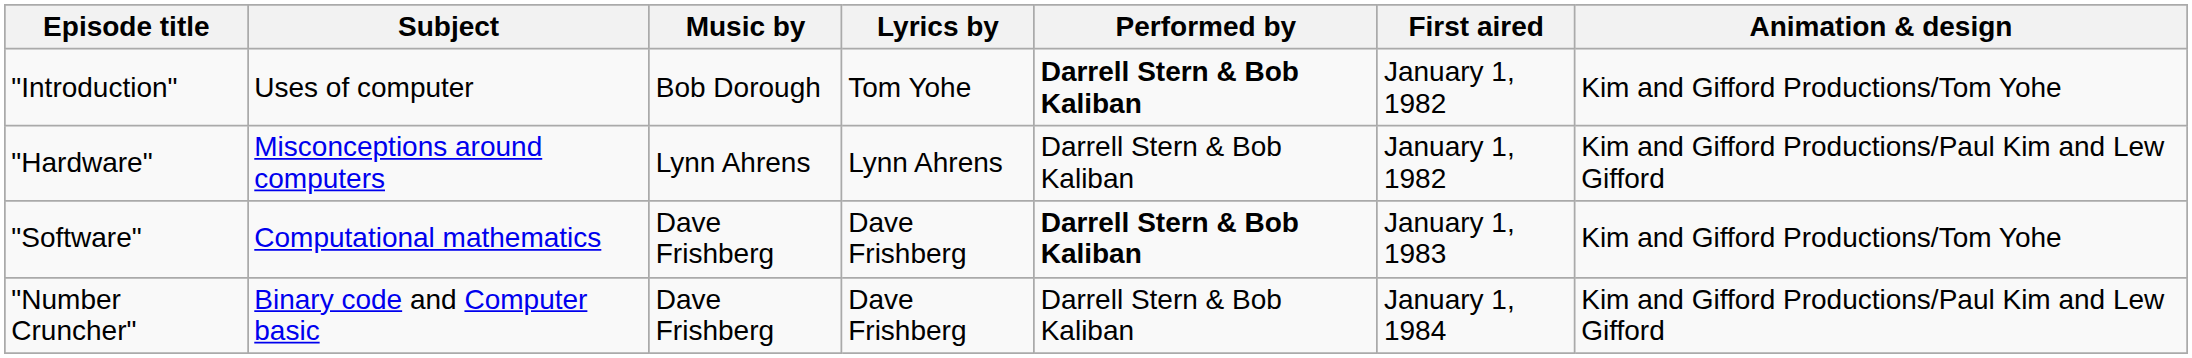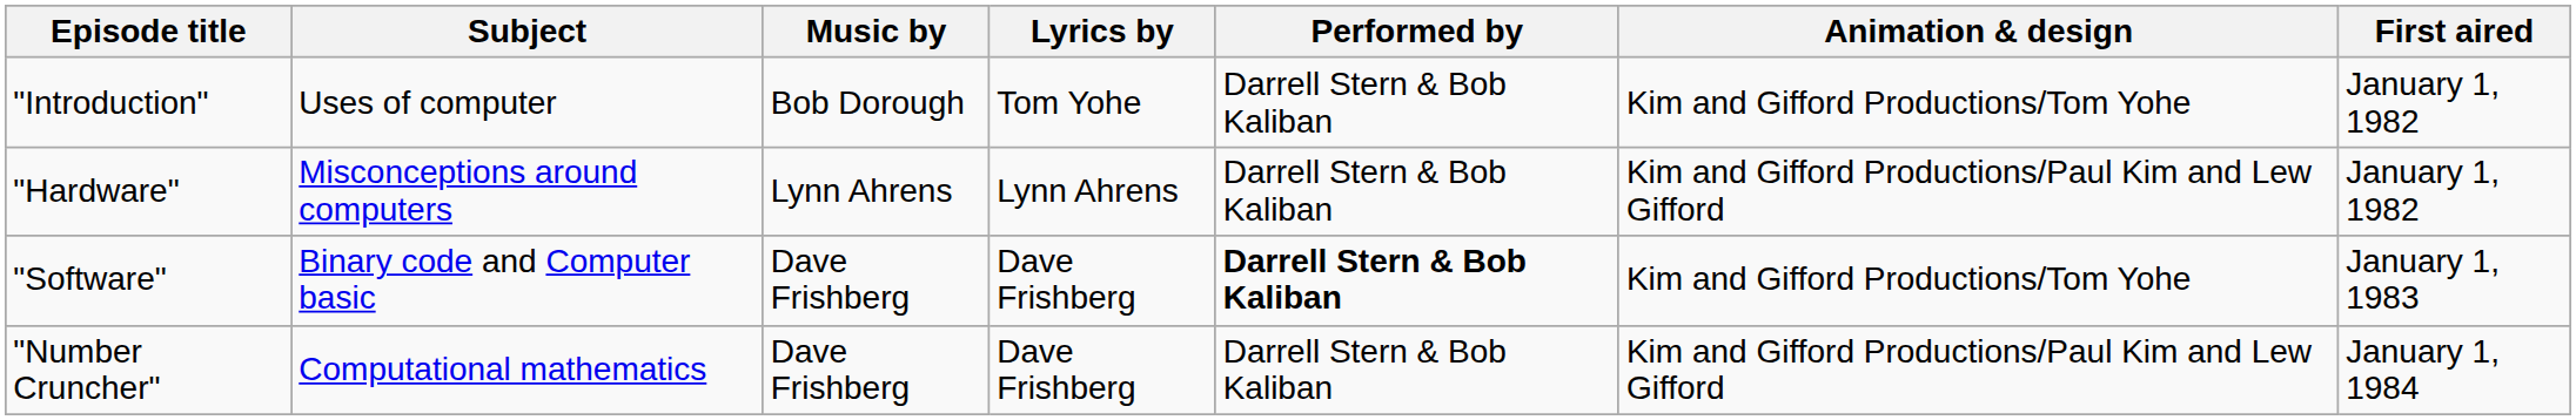columns swapped: Animation & design <-> First aired
"Introduction" | Performed by: bold -> normal
"Software" | Subject: Computational mathematics -> Binary code and Computer basic
"Number Cruncher" | Subject: Binary code and Computer basic -> Computational mathematics
